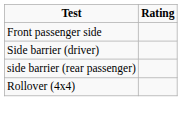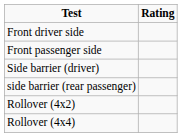+ row: Front driver side
+ row: Rollover (4x2)
